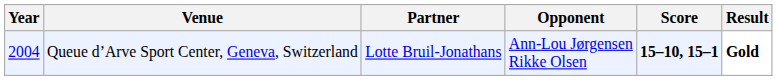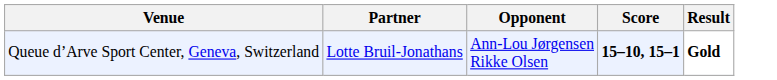- column: Year | 2004
